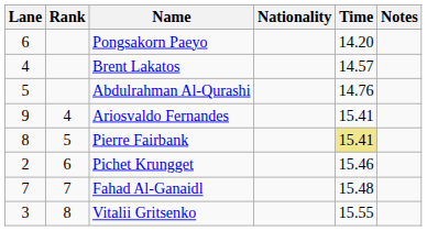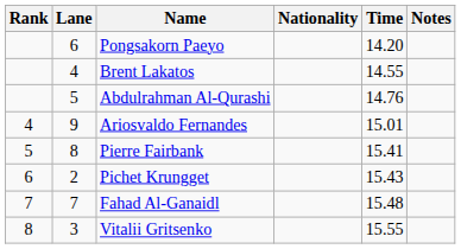columns swapped: Rank <-> Lane
Brent Lakatos | Time: 14.57 -> 14.55
Ariosvaldo Fernandes | Time: 15.41 -> 15.01
Pierre Fairbank | Time: khaki background -> no background
Pichet Krungget | Time: 15.46 -> 15.43
